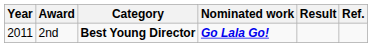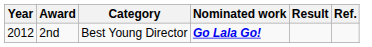2nd | Year: 2011 -> 2012
2nd | Category: bold -> normal
